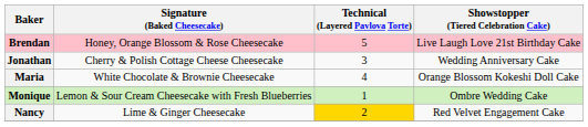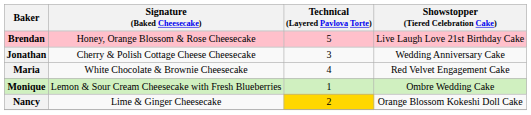Maria | Showstopper (Tiered Celebration Cake): Orange Blossom Kokeshi Doll Cake -> Red Velvet Engagement Cake
Nancy | Showstopper (Tiered Celebration Cake): Red Velvet Engagement Cake -> Orange Blossom Kokeshi Doll Cake
